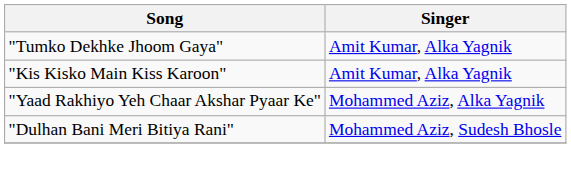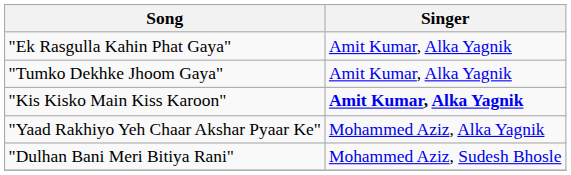+ row: "Ek Rasgulla Kahin Phat Gaya" | Amit Kumar, Alka Yagnik
"Kis Kisko Main Kiss Karoon" | Singer: normal -> bold
